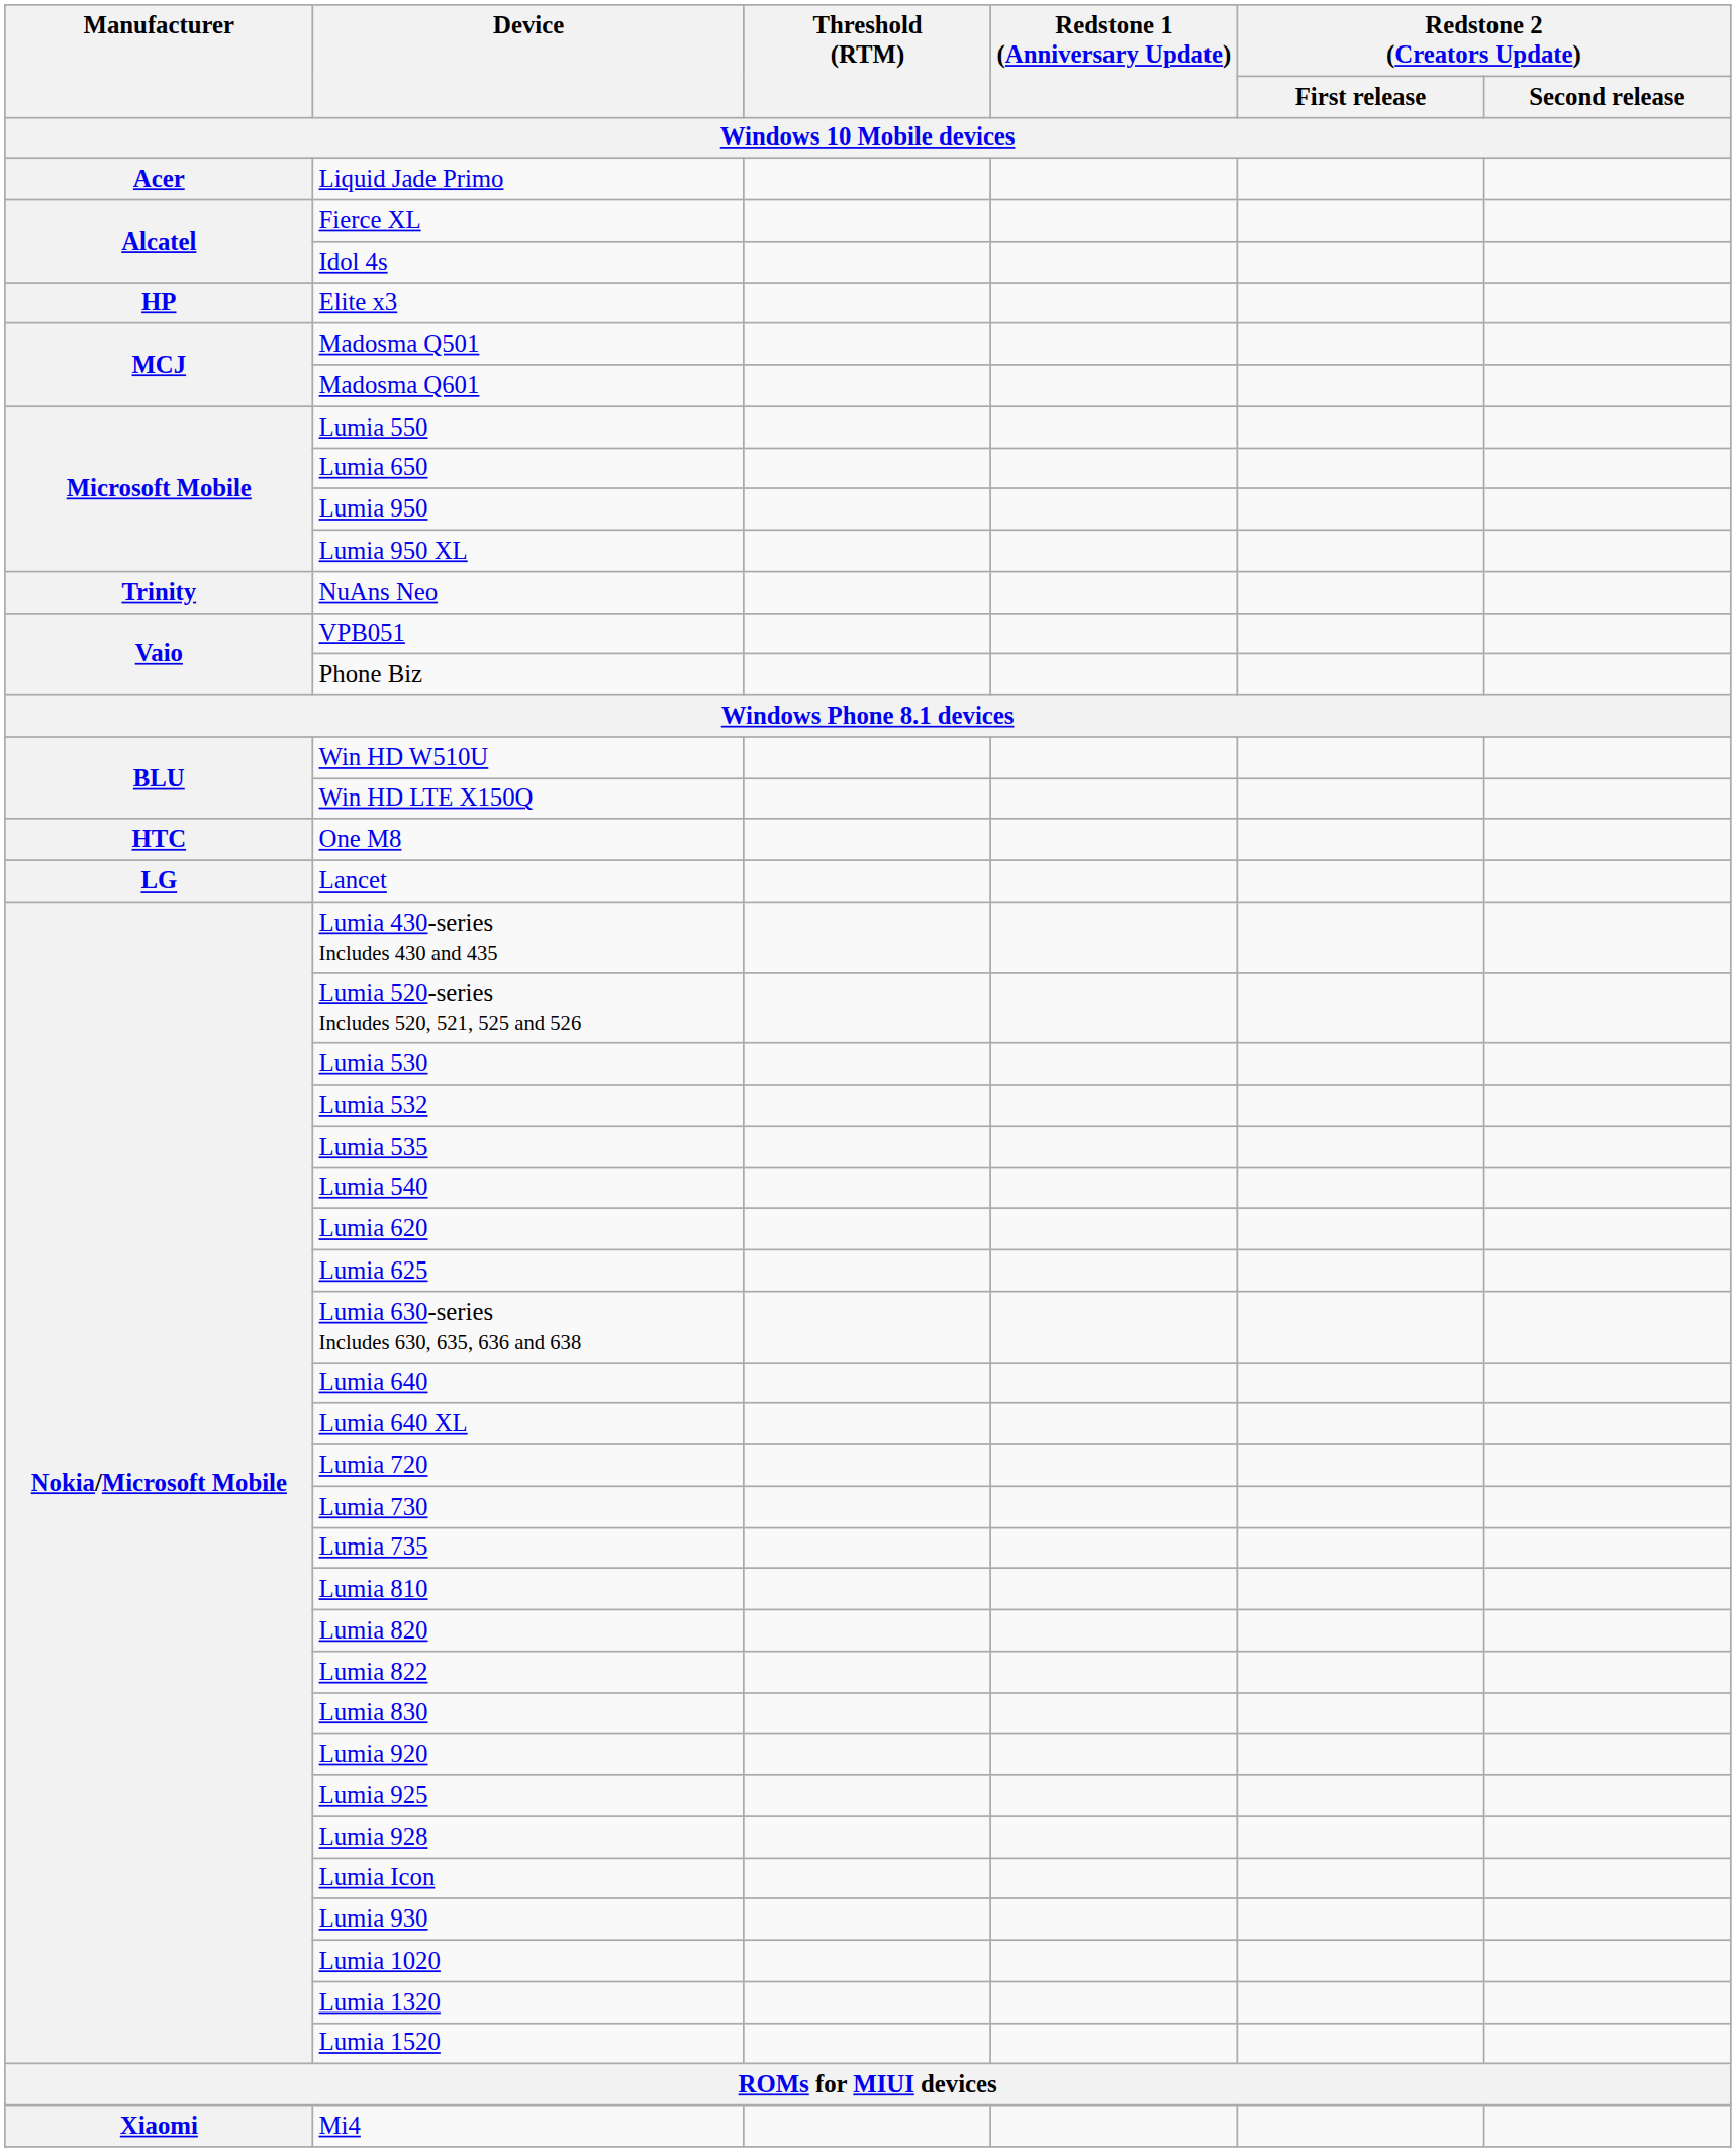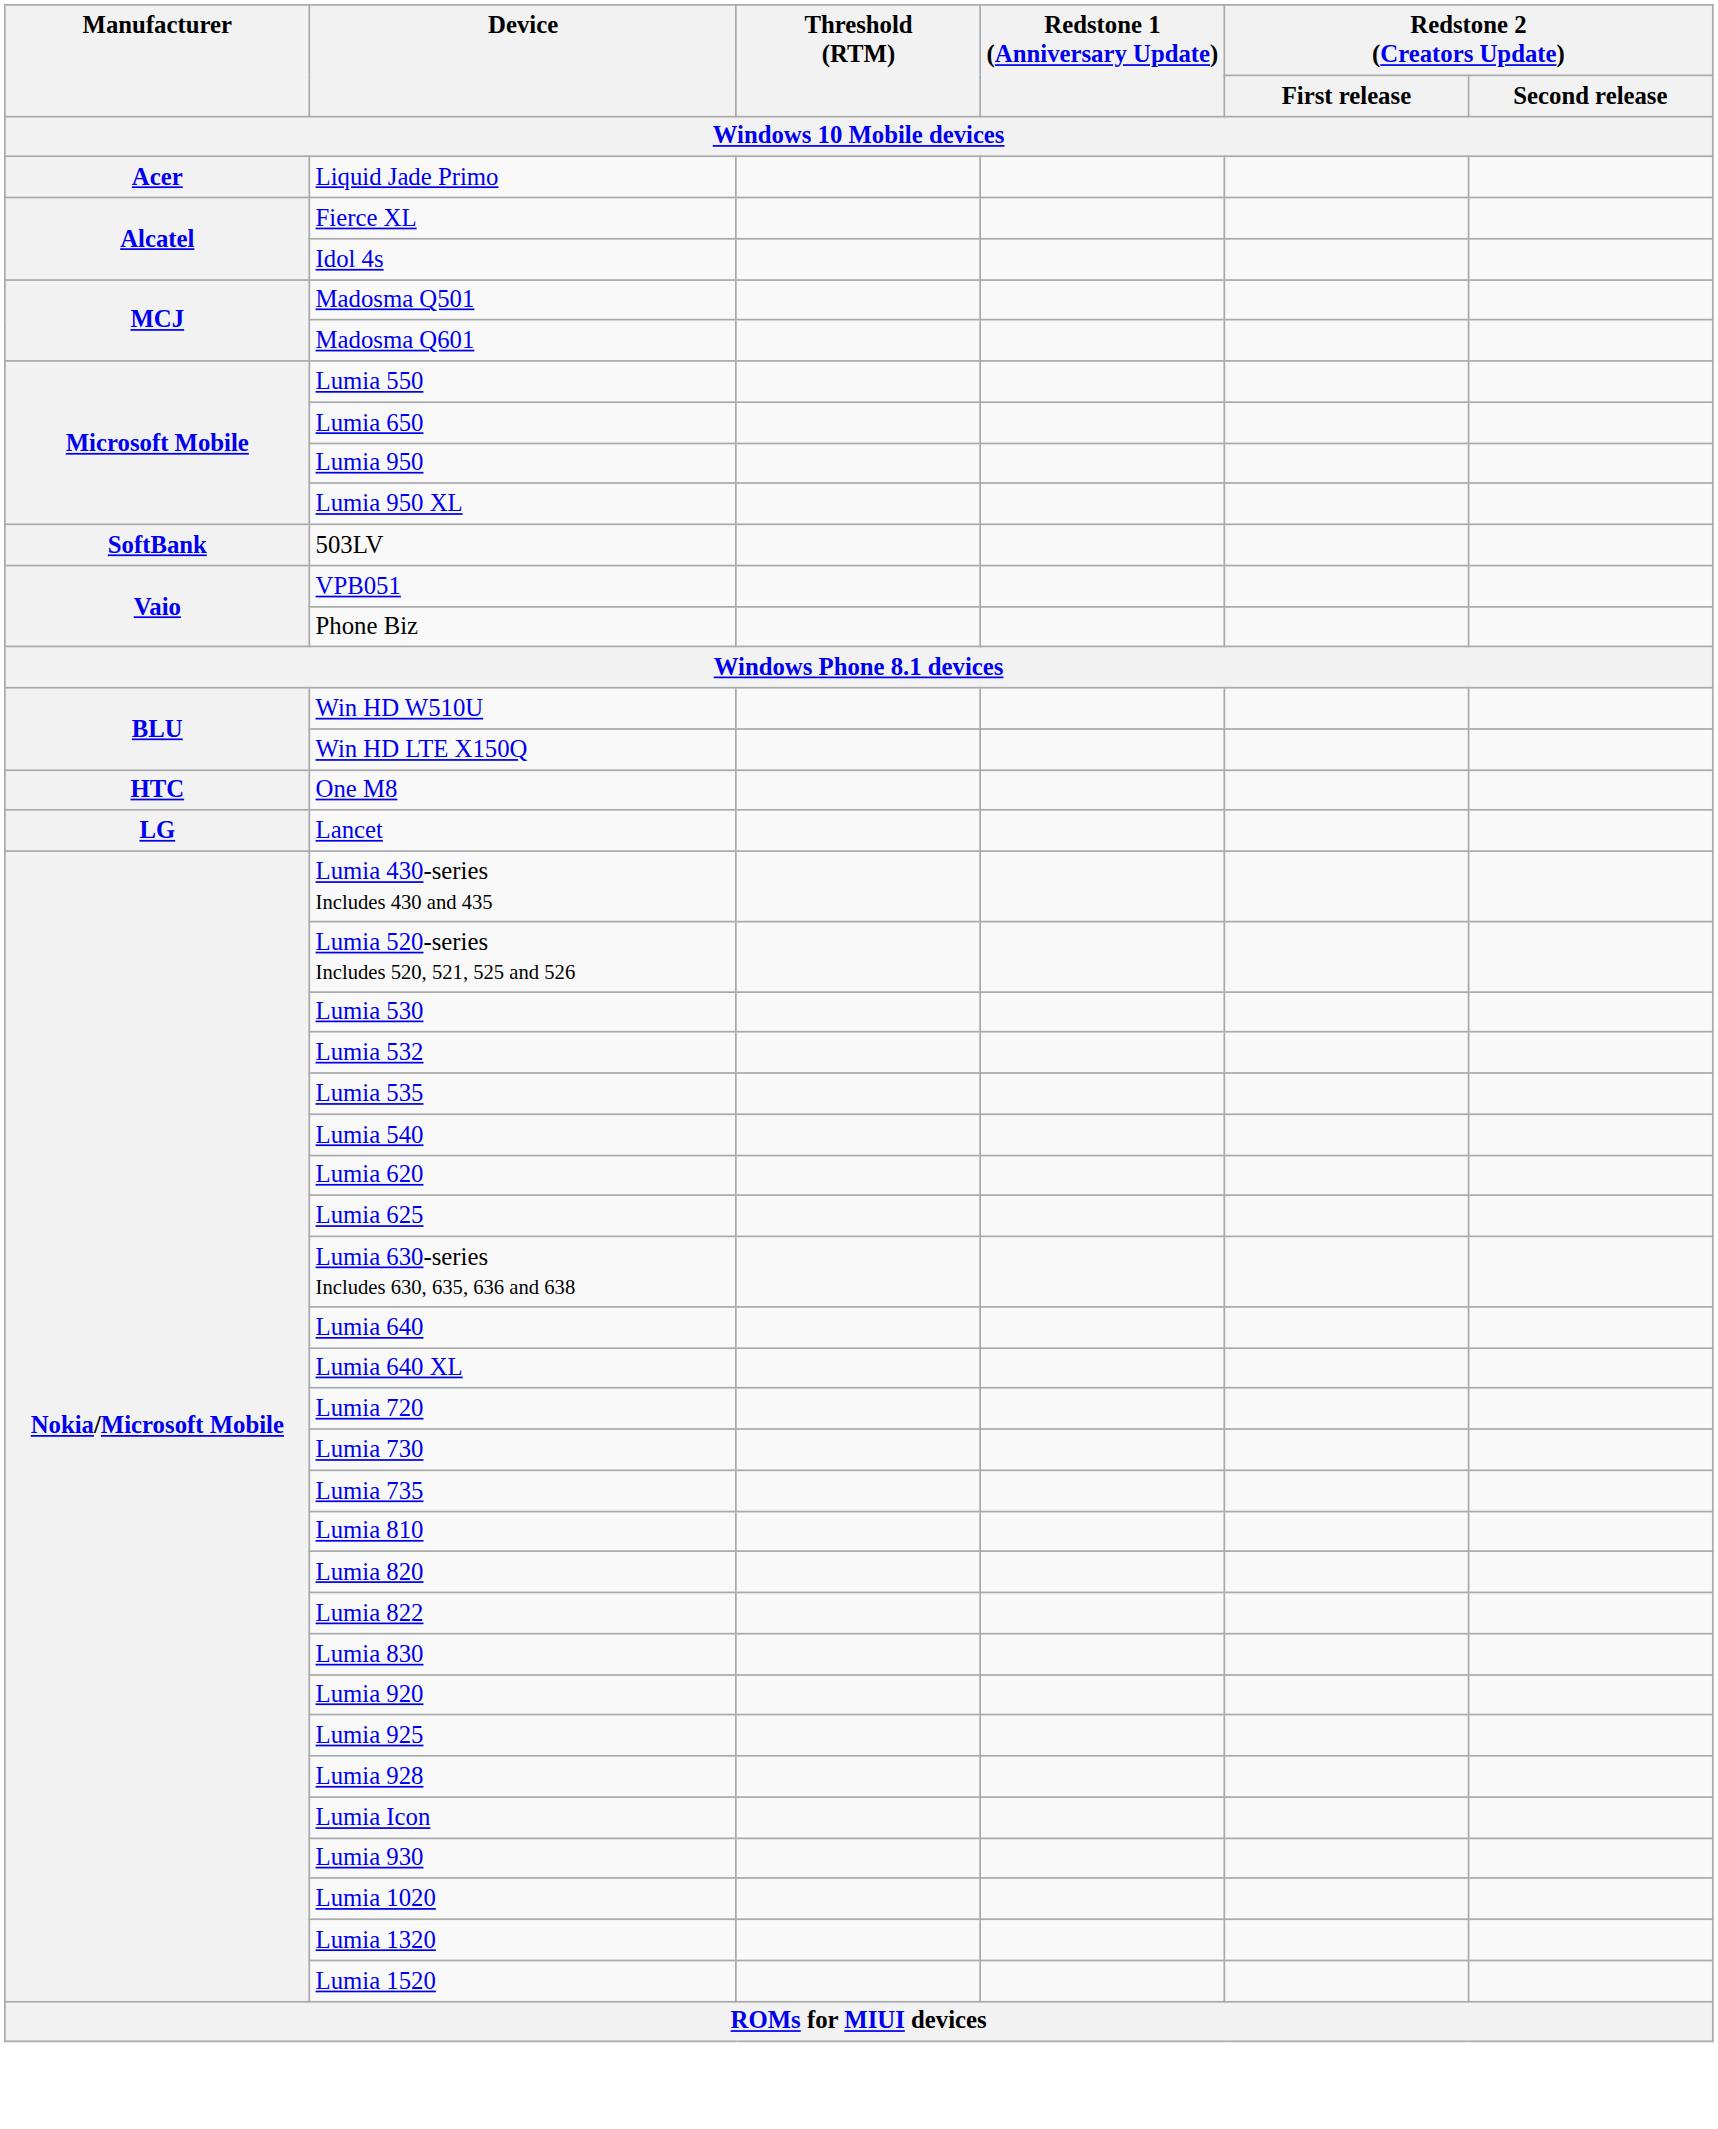- row: HP | Elite x3
+ row: SoftBank | 503LV
- row: Trinity | NuAns Neo
- row: Xiaomi | Mi4
